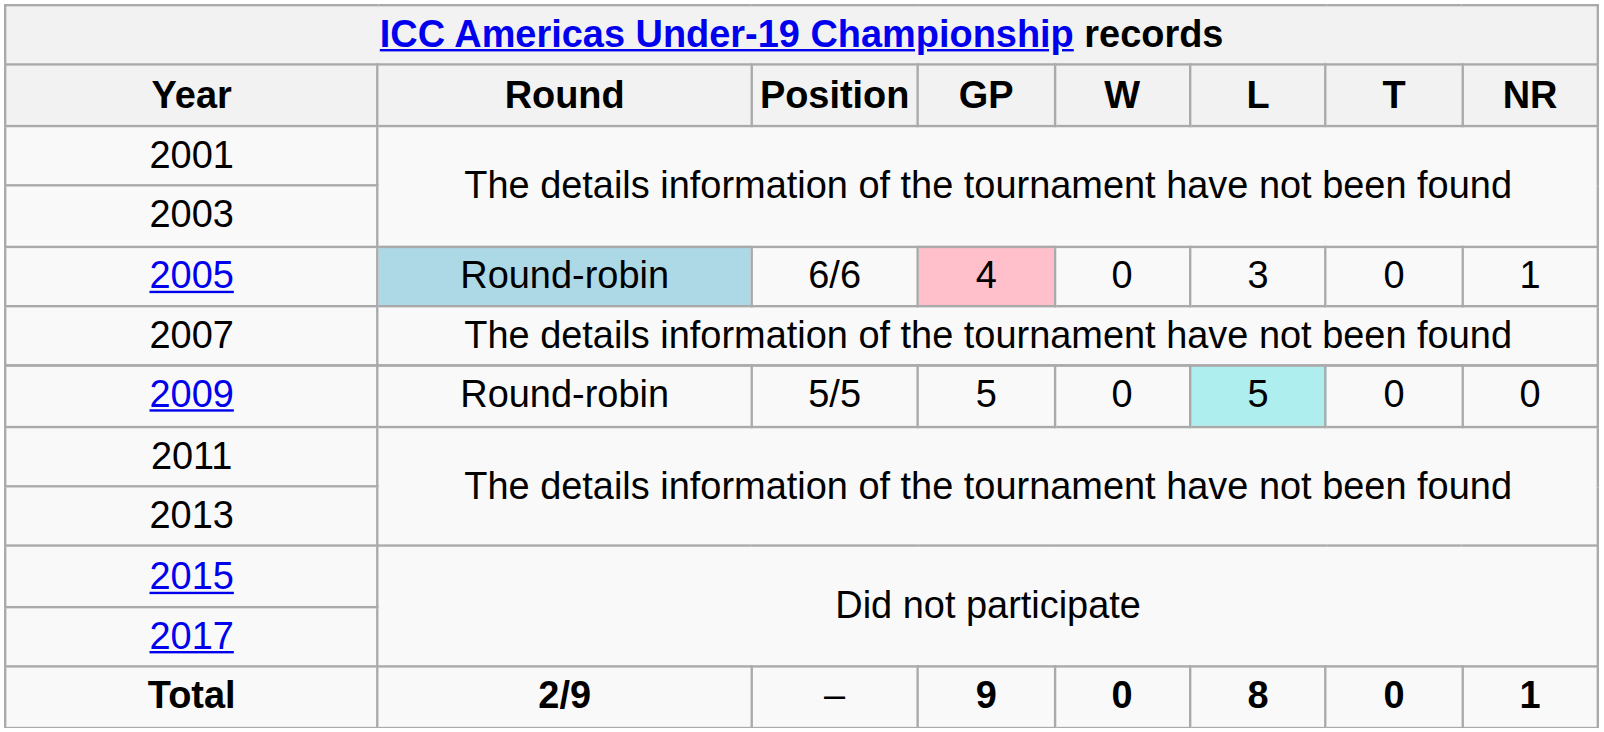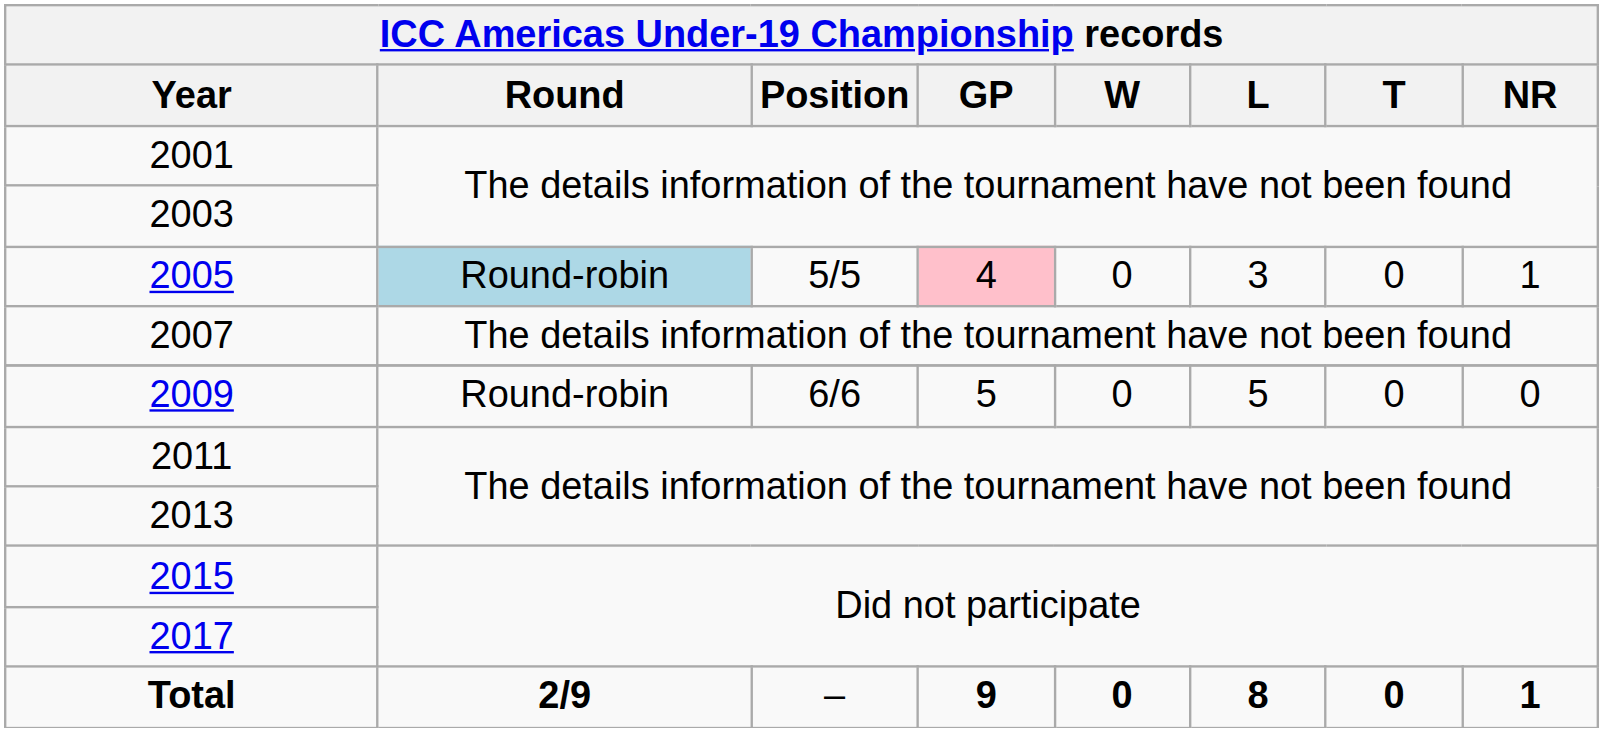2005 | Position: 6/6 -> 5/5
2009 | Position: 5/5 -> 6/6
2009 | L: paleturquoise background -> no background
